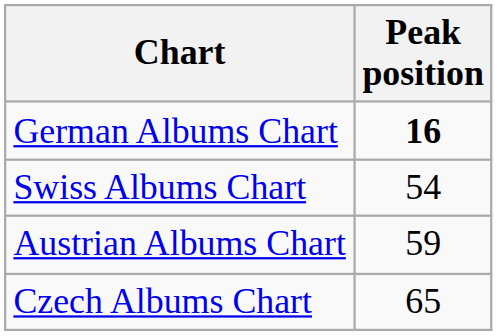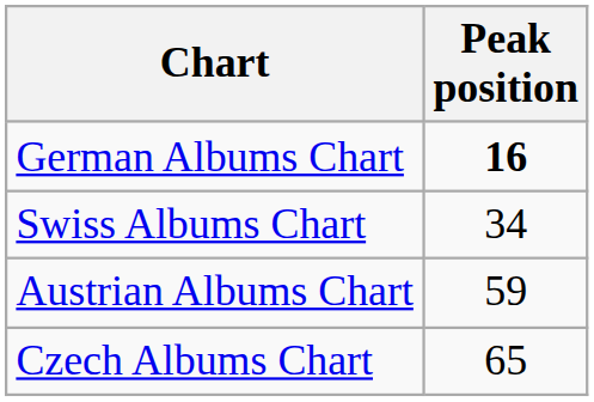Swiss Albums Chart | Peak position: 54 -> 34
